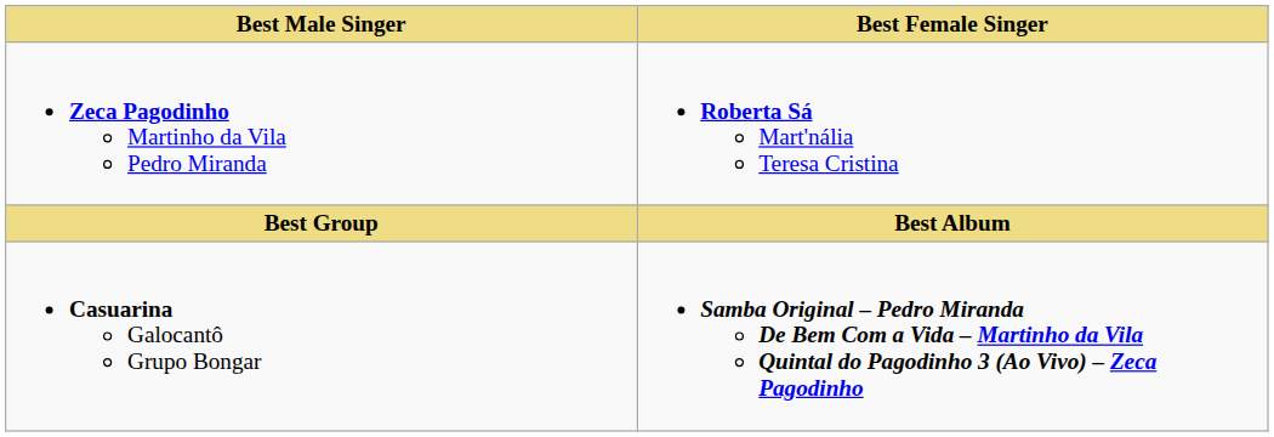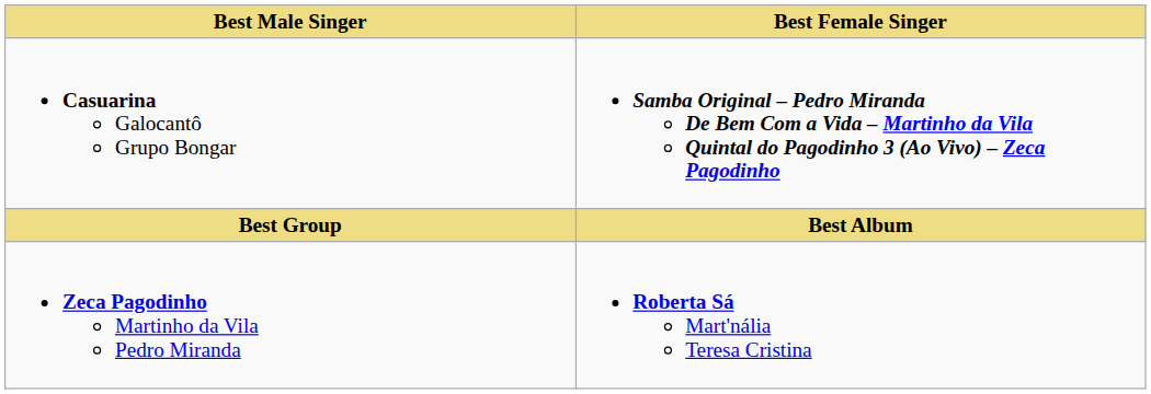rows swapped: Zeca Pagodinho Martinho da Vila Pedro Miranda <-> Casuarina Galocantô Grupo Bongar
